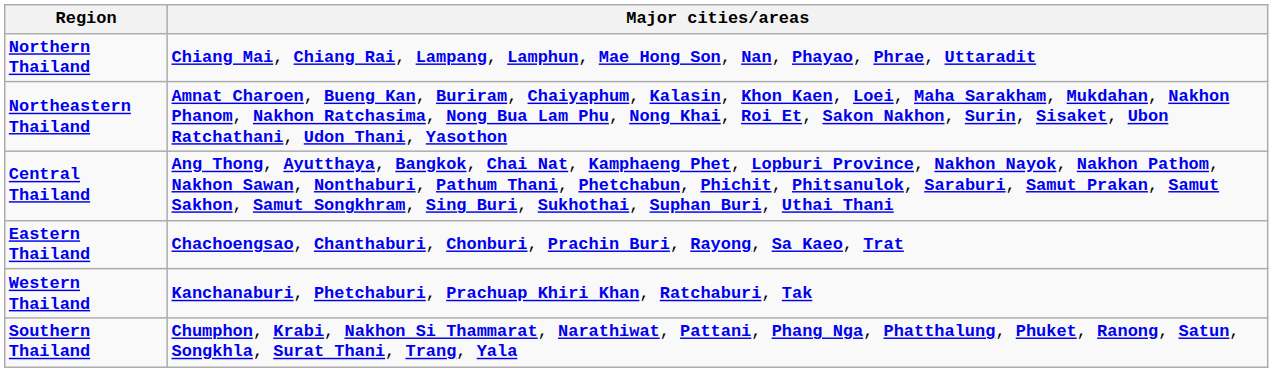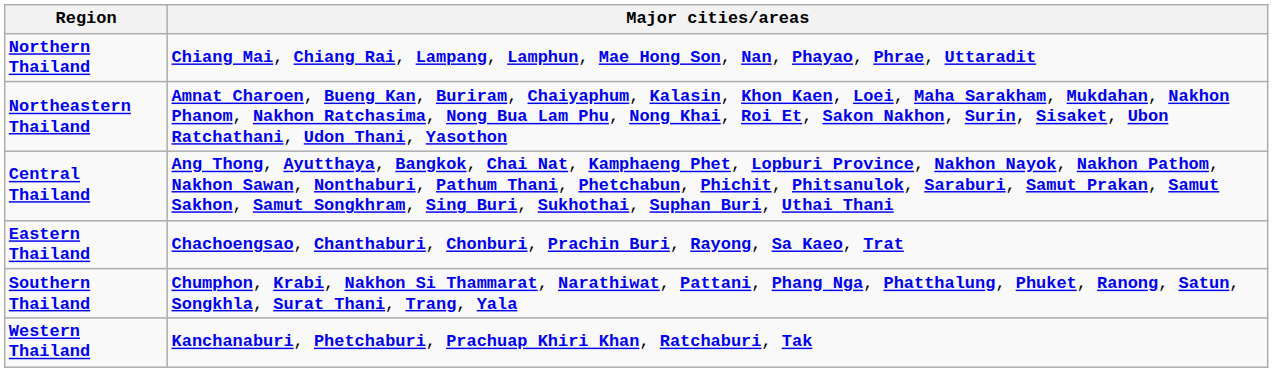rows swapped: Western Thailand <-> Southern Thailand
